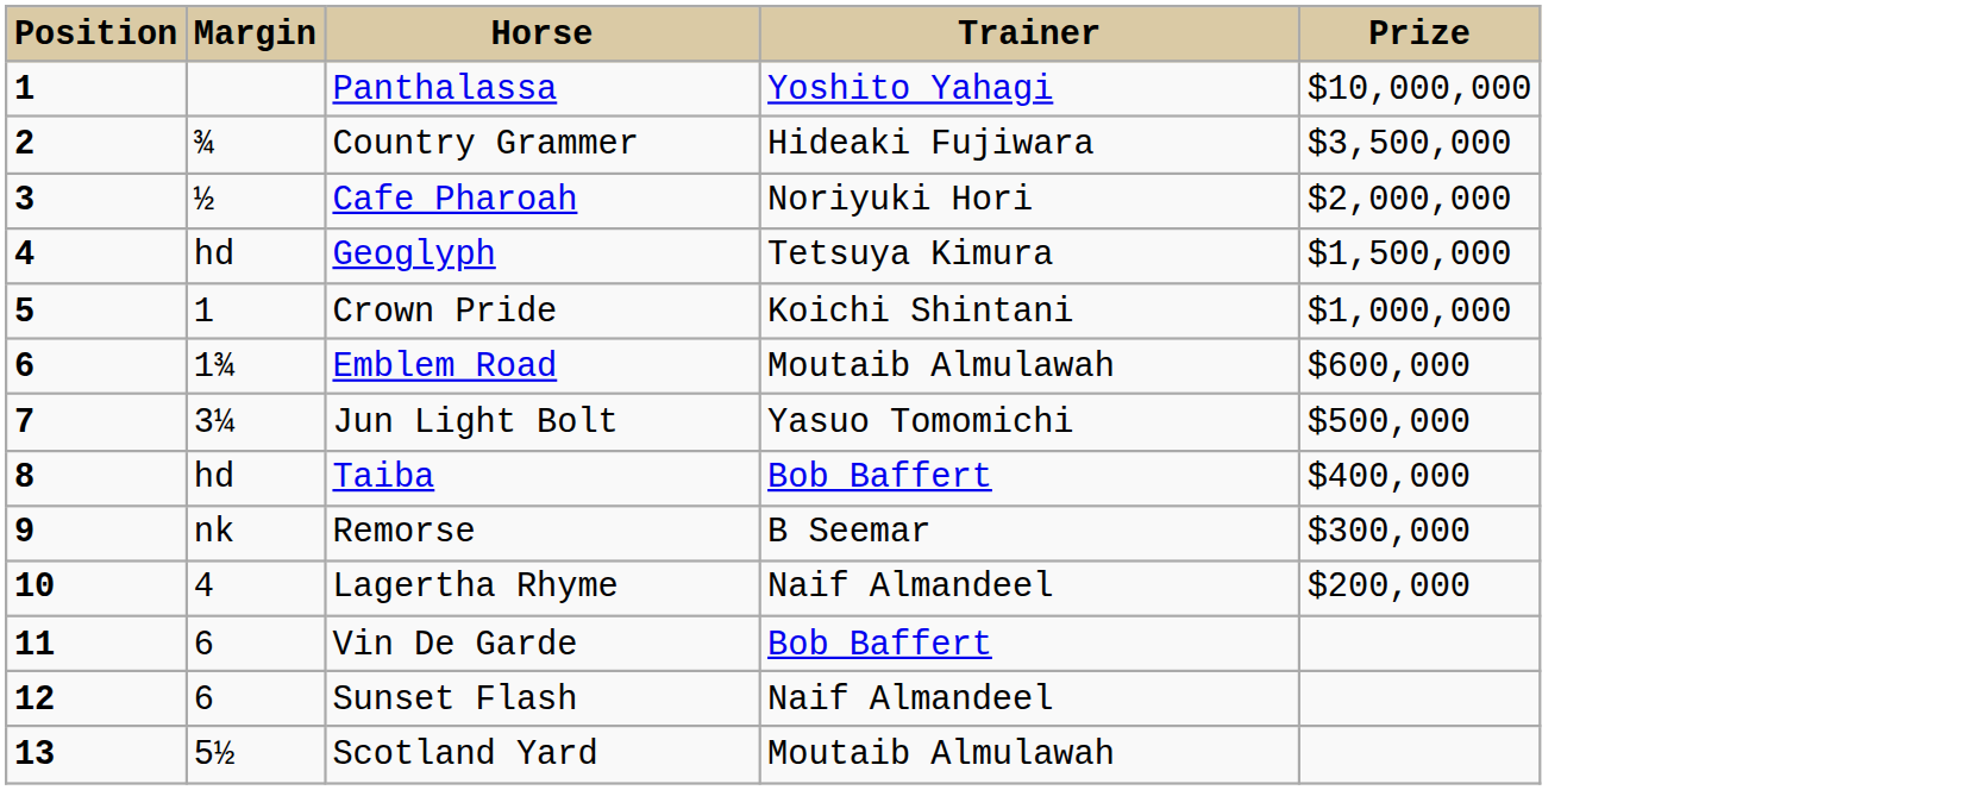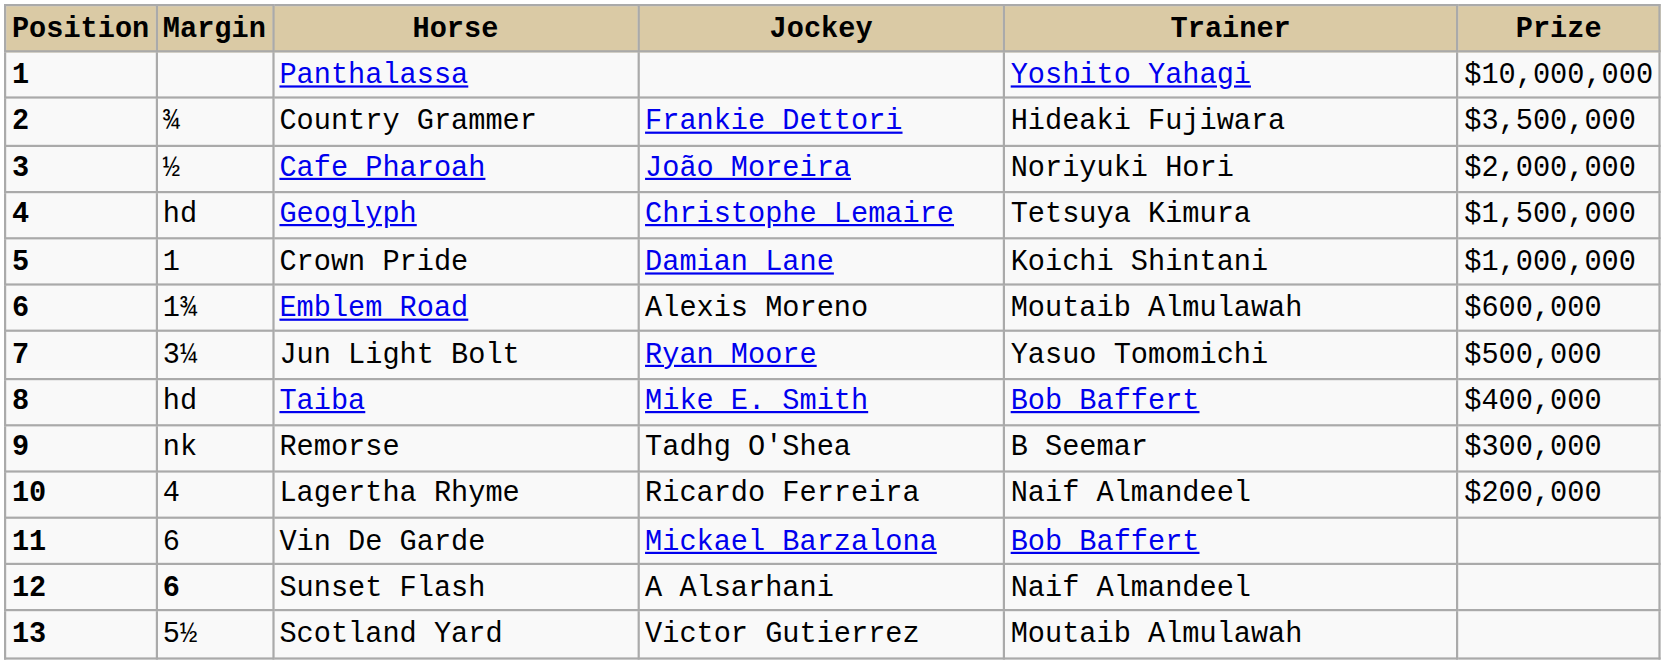+ column: Jockey | Frankie Dettori | João Moreira | Christophe Lemaire | Damian Lane | Alexis Moreno | Ryan Moore | Mike E. Smith | Tadhg O'Shea | Ricardo Ferreira | Mickael Barzalona | A Alsarhani | Victor Gutierrez
Sunset Flash | Margin: normal -> bold
